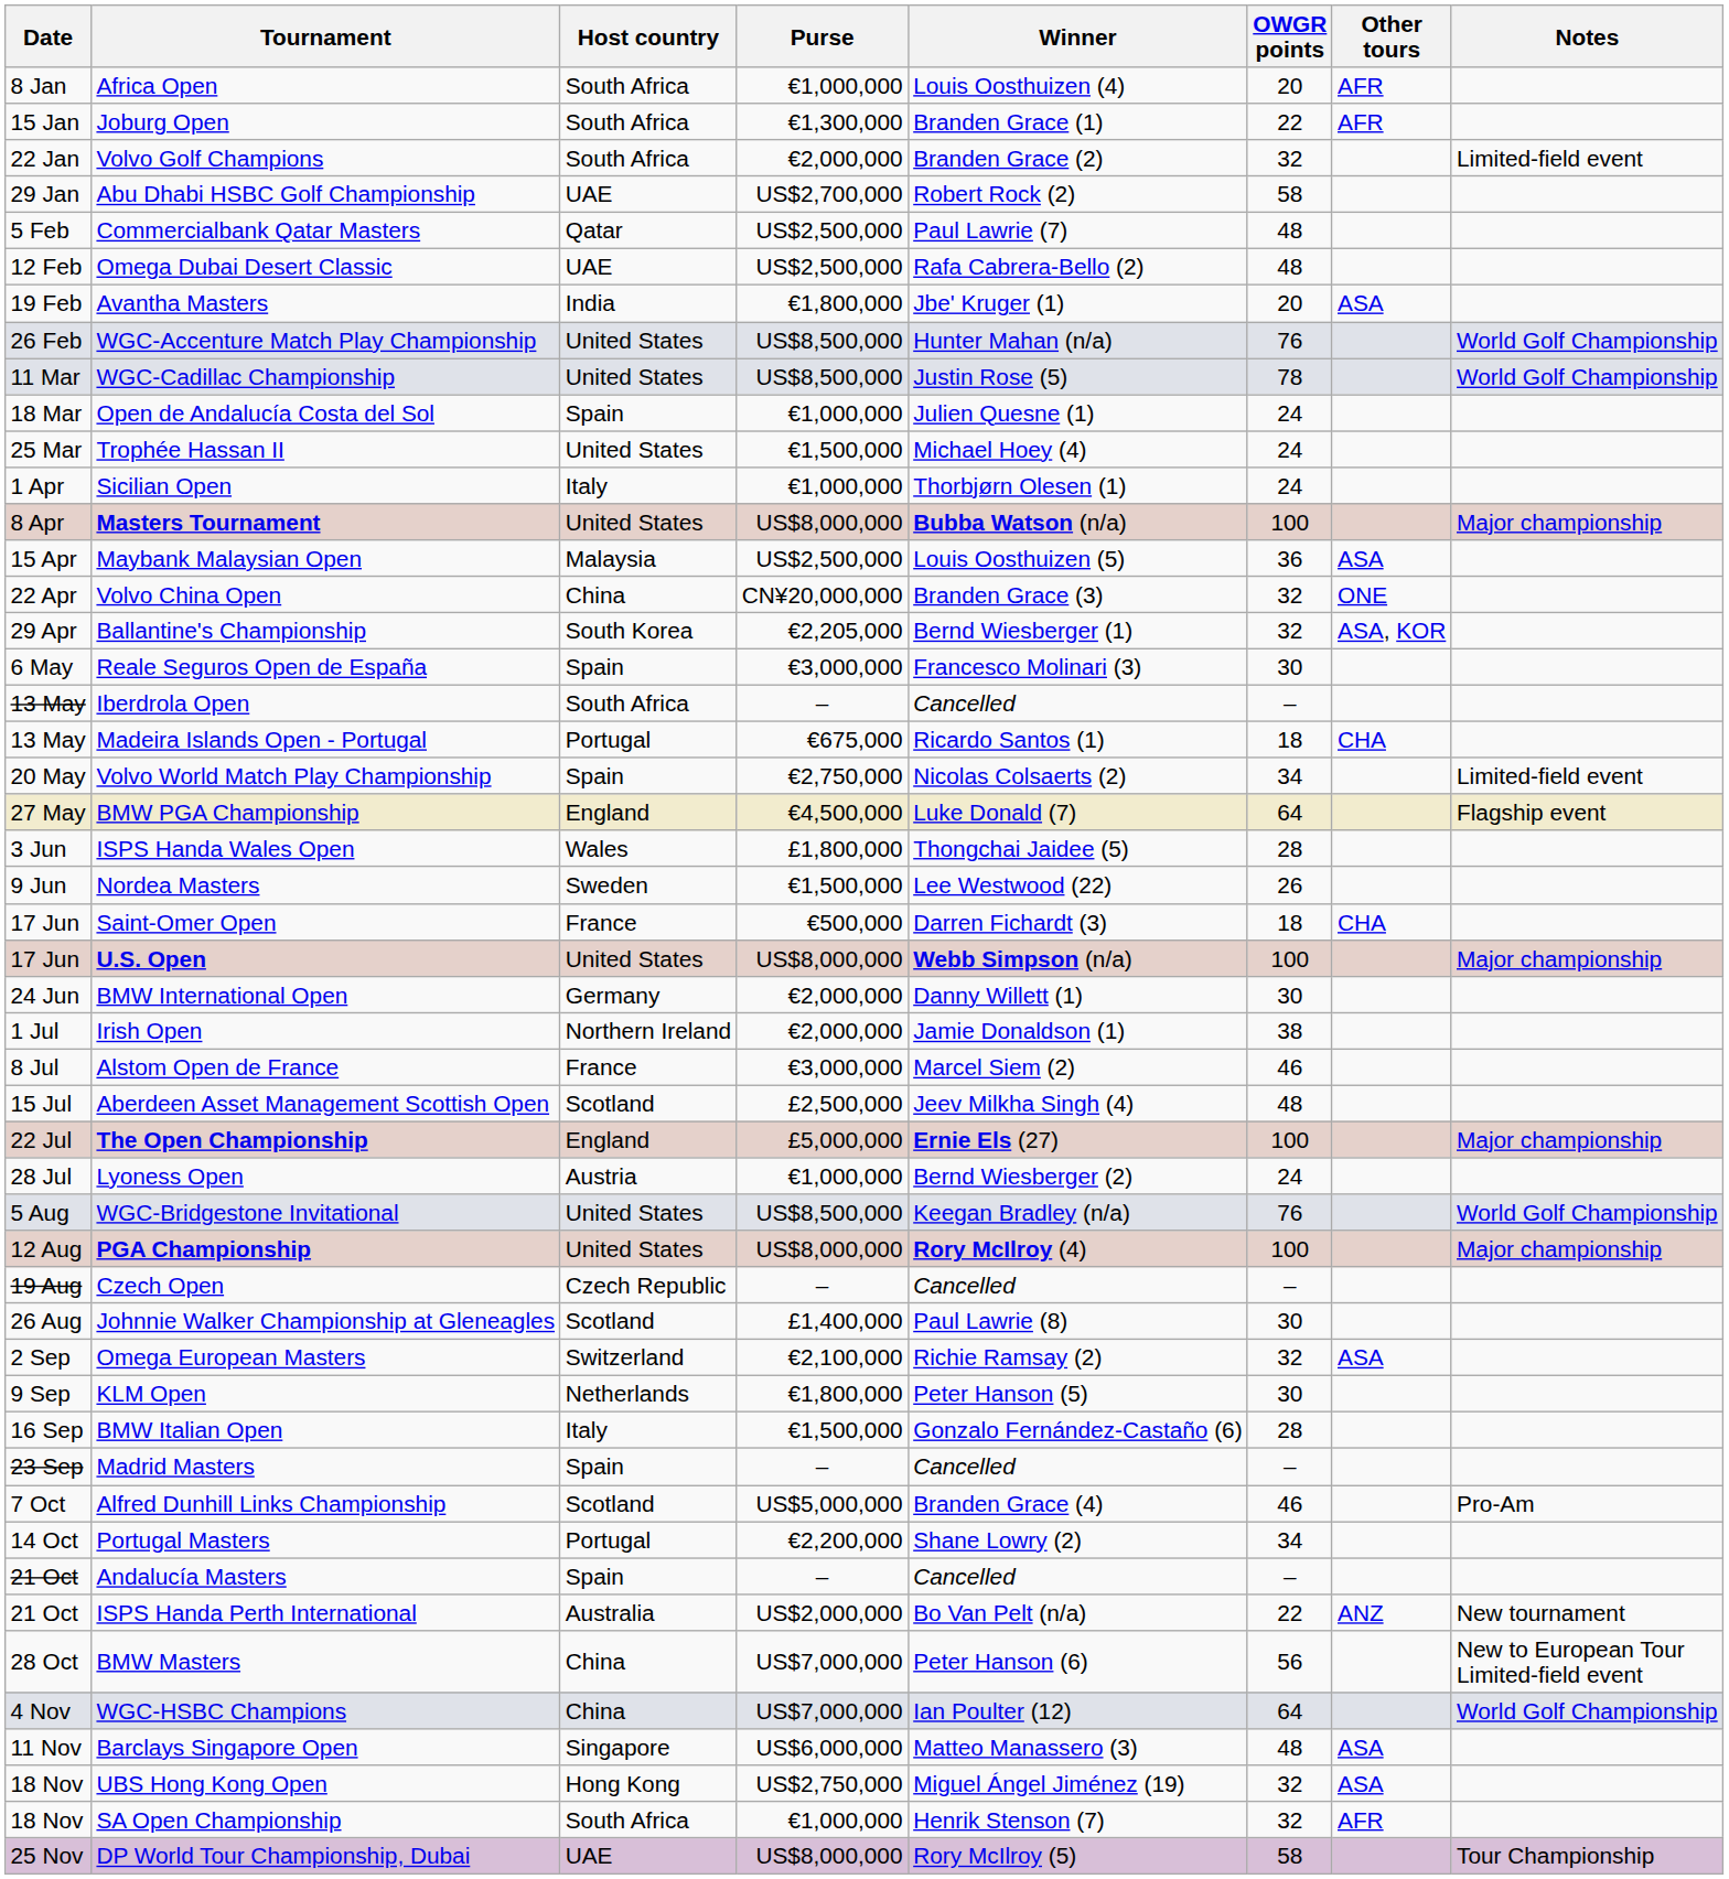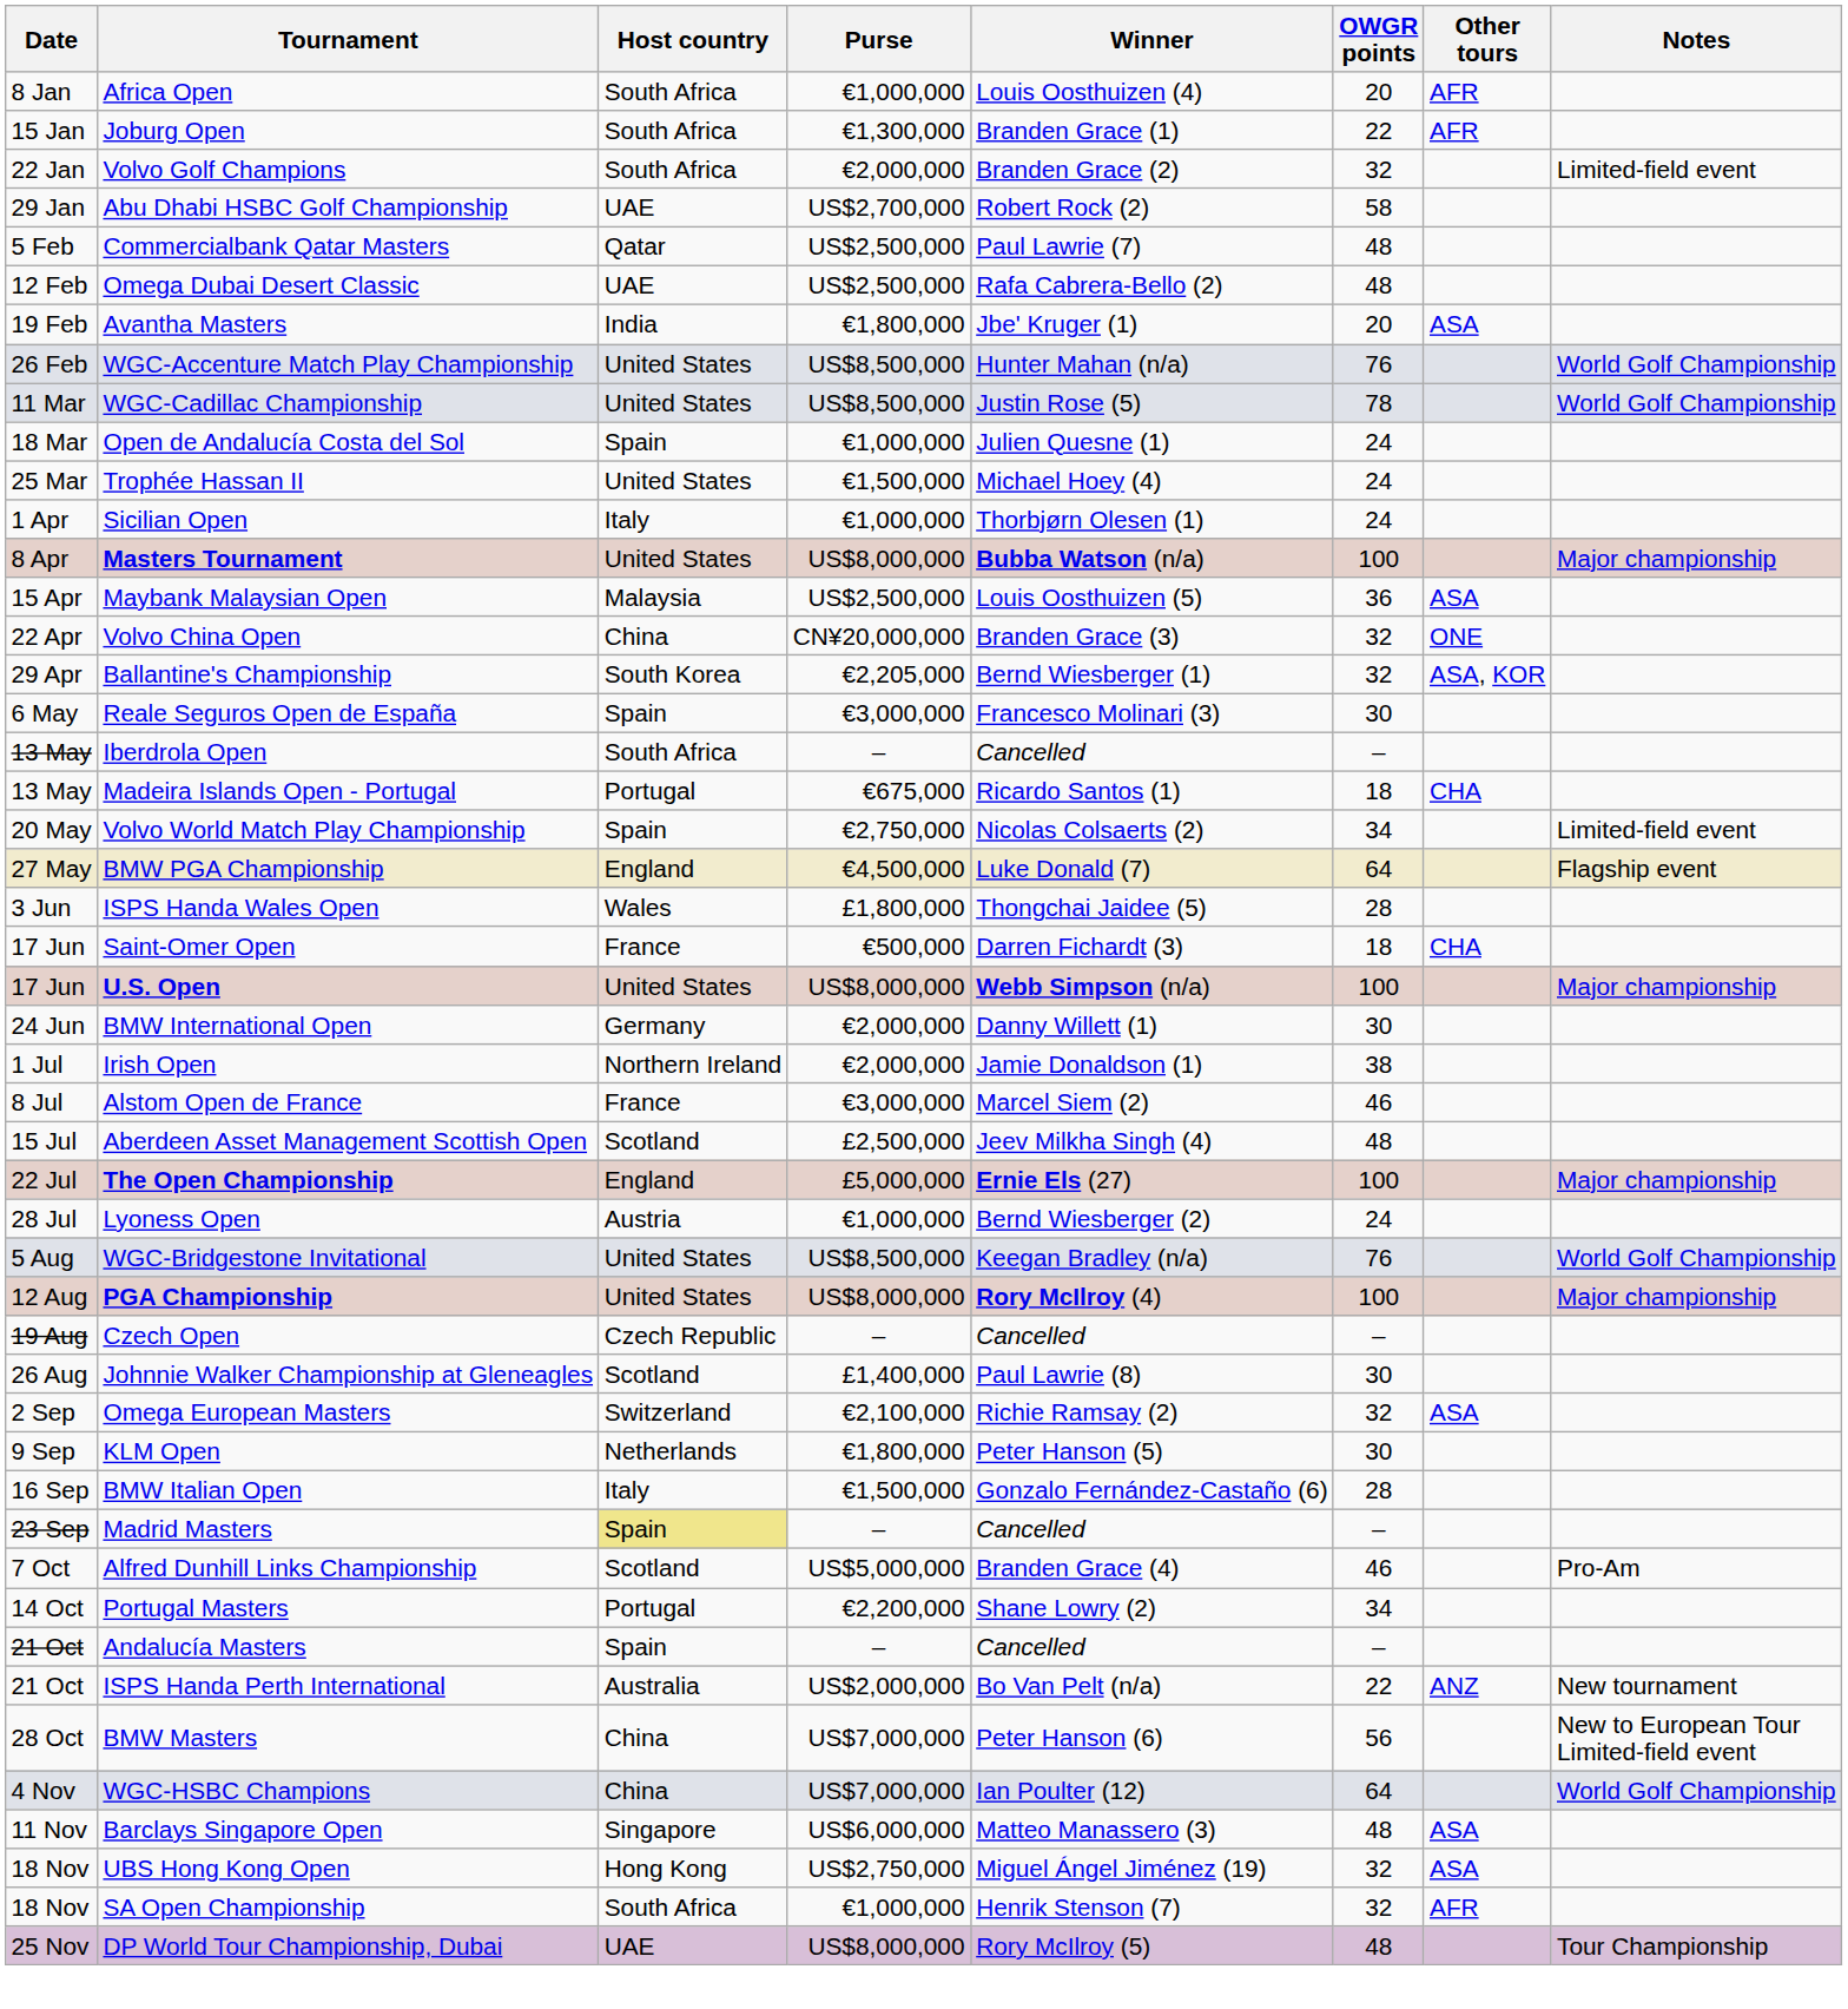- row: 9 Jun | Nordea Masters | Sweden | €1,500,000 | Lee Westwood (22) | 26
Madrid Masters | Host country: no background -> khaki background
DP World Tour Championship, Dubai | OWGR points: 58 -> 48
